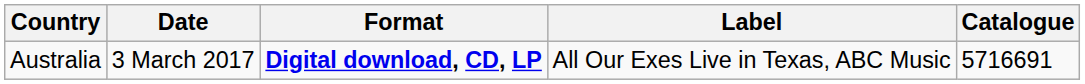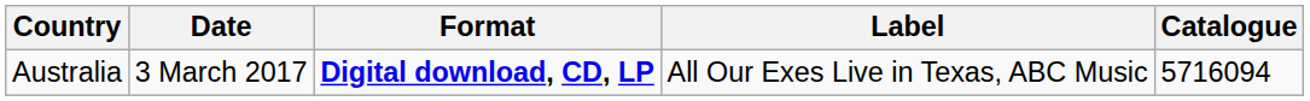Australia | Catalogue: 5716691 -> 5716094
